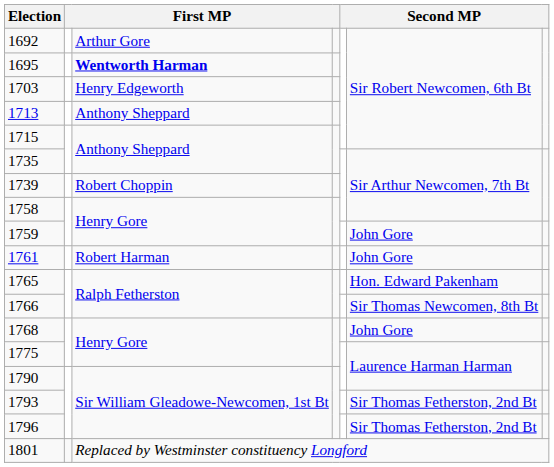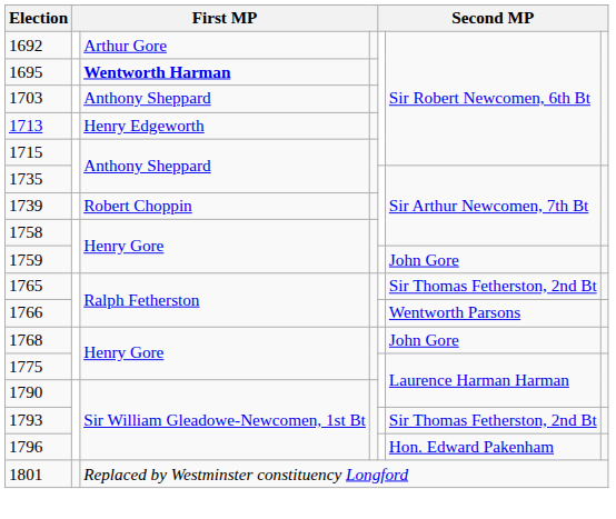1703 | column 3: Henry Edgeworth -> Anthony Sheppard
1713 | column 3: Anthony Sheppard -> Henry Edgeworth
- row: 1761 | Robert Harman | John Gore
1765 | column 6: Hon. Edward Pakenham -> Sir Thomas Fetherston, 2nd Bt
1766 | column 6: Sir Thomas Newcomen, 8th Bt -> Wentworth Parsons
1796 | column 6: Sir Thomas Fetherston, 2nd Bt -> Hon. Edward Pakenham
